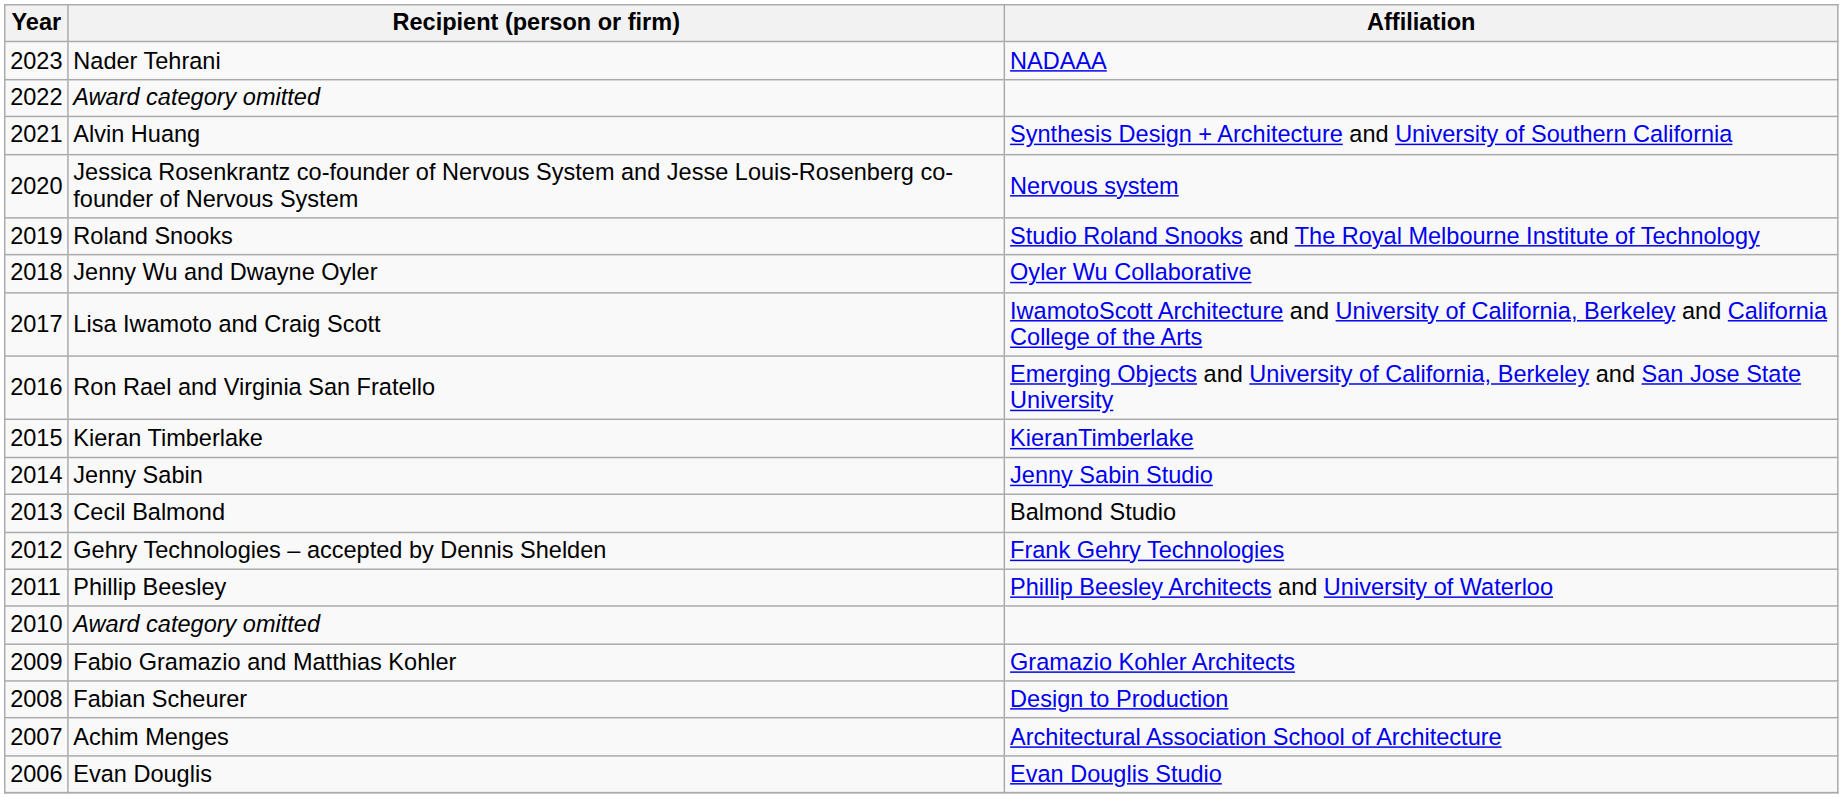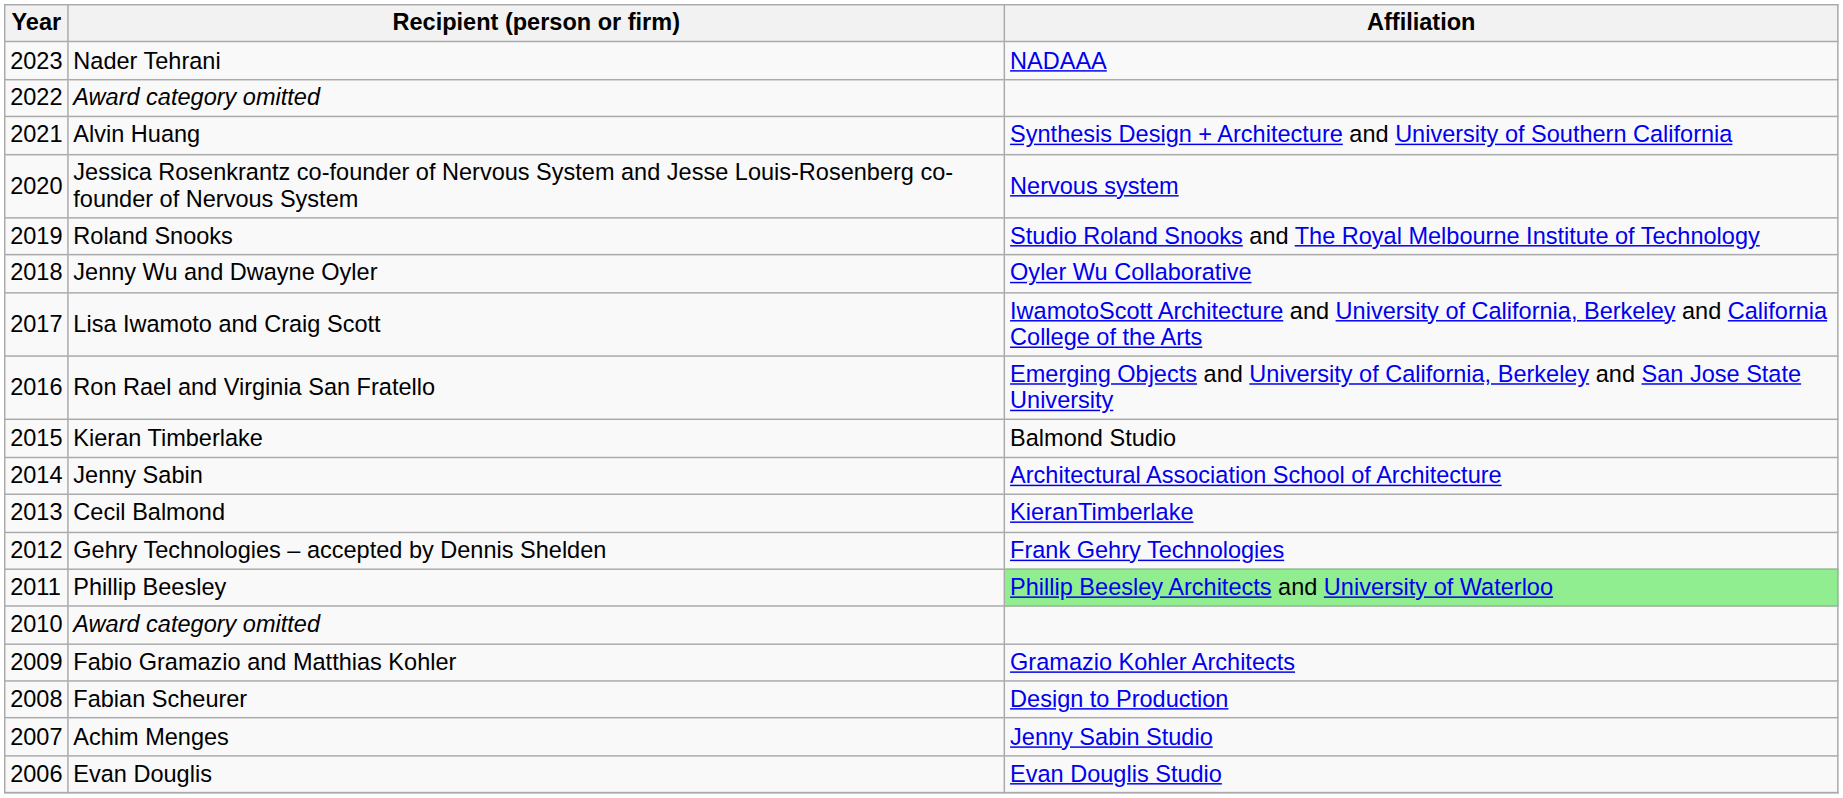Kieran Timberlake | Affiliation: KieranTimberlake -> Balmond Studio
Jenny Sabin | Affiliation: Jenny Sabin Studio -> Architectural Association School of Architecture
Cecil Balmond | Affiliation: Balmond Studio -> KieranTimberlake
Phillip Beesley | Affiliation: no background -> lightgreen background
Achim Menges | Affiliation: Architectural Association School of Architecture -> Jenny Sabin Studio
